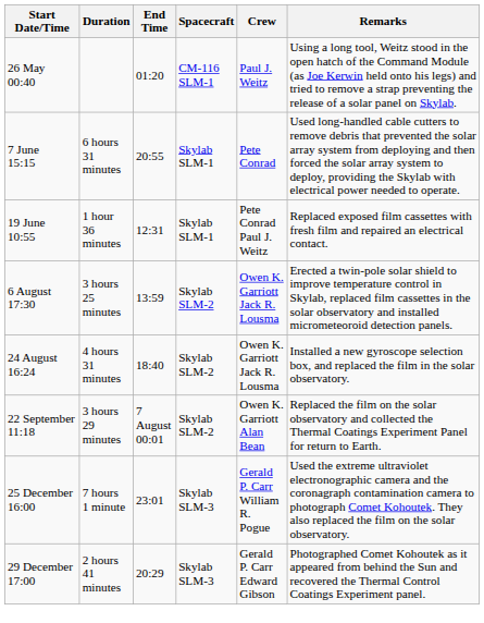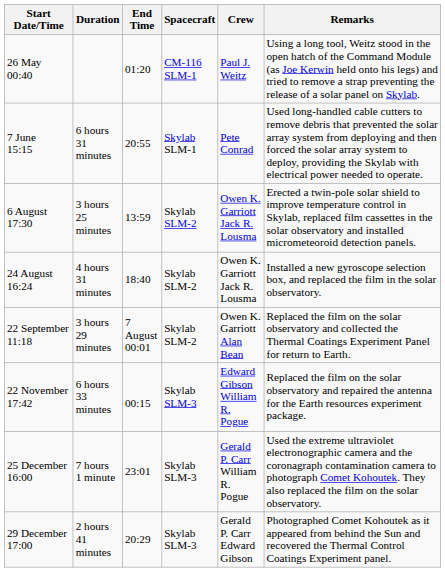- row: 19 June 10:55 | 1 hour 36 minutes | 12:31 | Skylab SLM-1 | Pete Conrad Paul J. Weitz | Replaced exposed film cassettes with fresh film and repaired an electrical contact.
+ row: 22 November 17:42 | 6 hours 33 minutes | 00:15 | Skylab SLM-3 | Edward Gibson William R. Pogue | Replaced the film on the solar observatory and repaired the antenna for the Earth resources experiment package.
